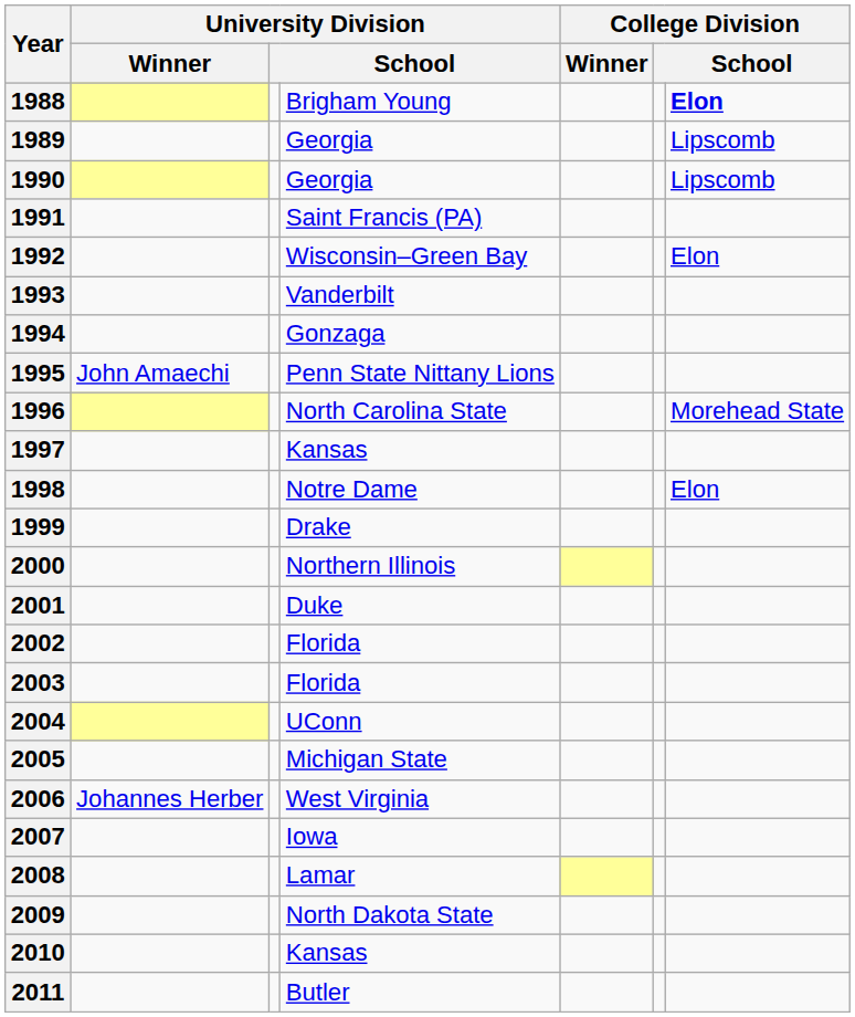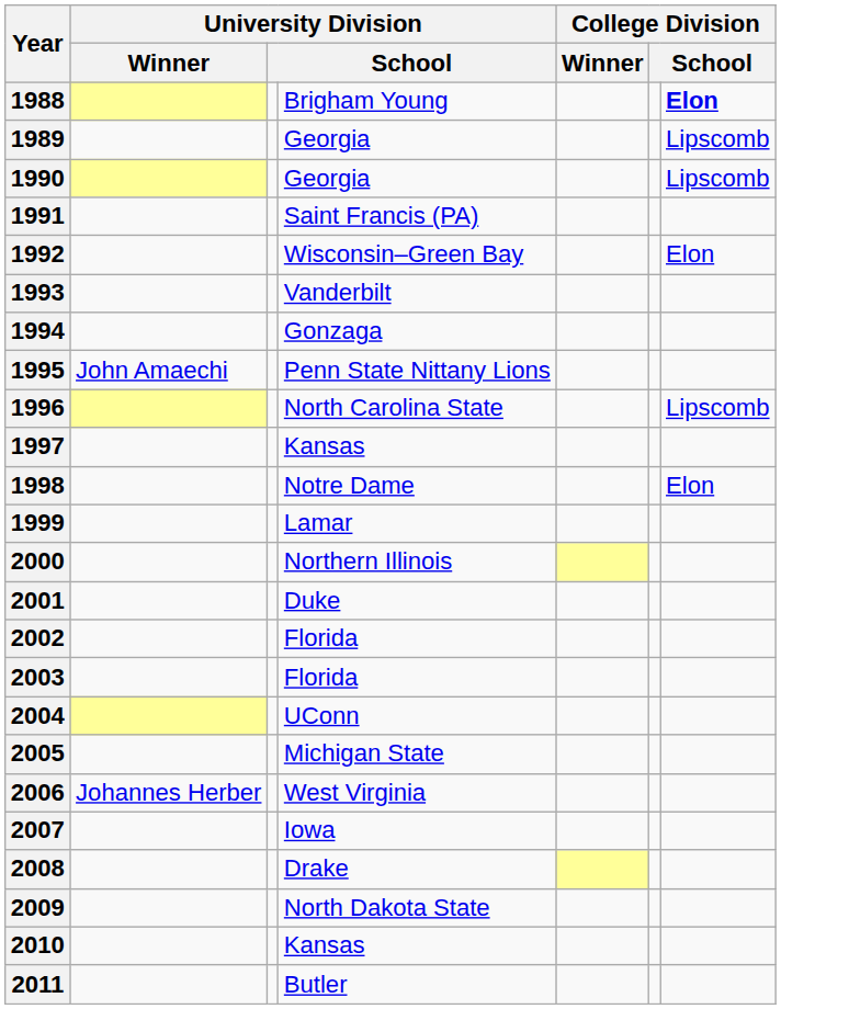1996 | column 7: Morehead State -> Lipscomb
1999 | column 4: Drake -> Lamar
2008 | column 4: Lamar -> Drake
